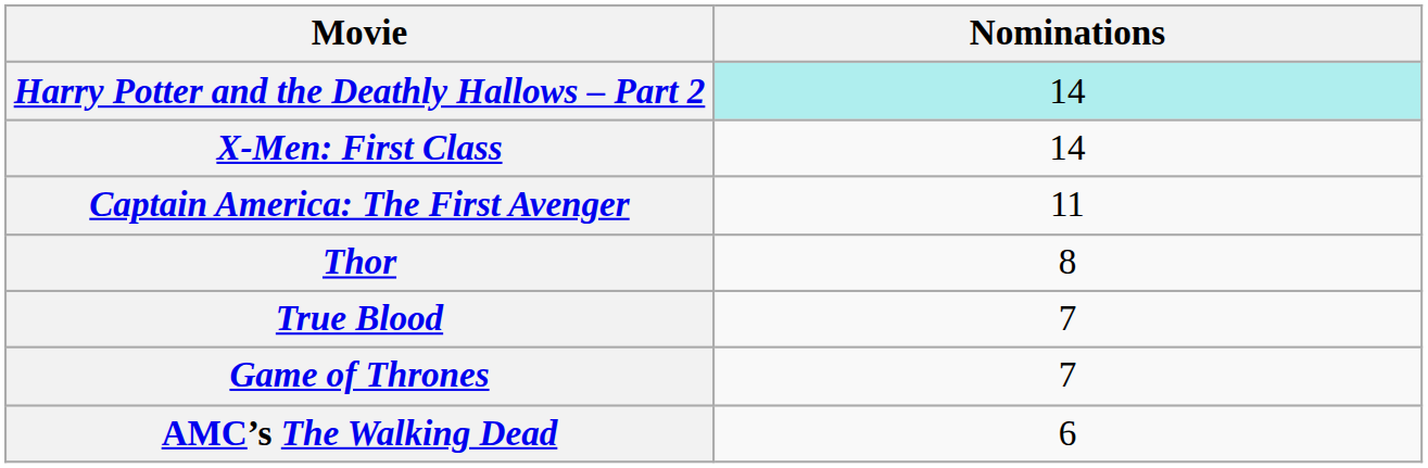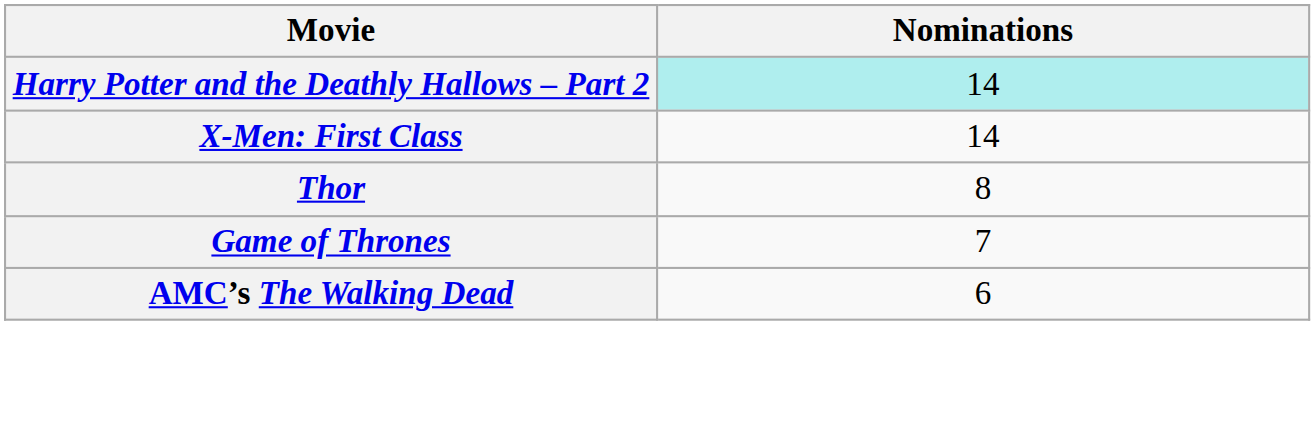- row: Captain America: The First Avenger | 11
- row: True Blood | 7
